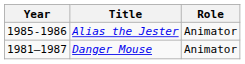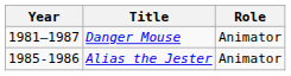rows swapped: Danger Mouse <-> Alias the Jester
